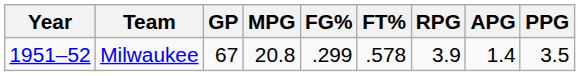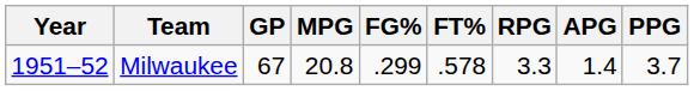Milwaukee | RPG: 3.9 -> 3.3
Milwaukee | PPG: 3.5 -> 3.7
